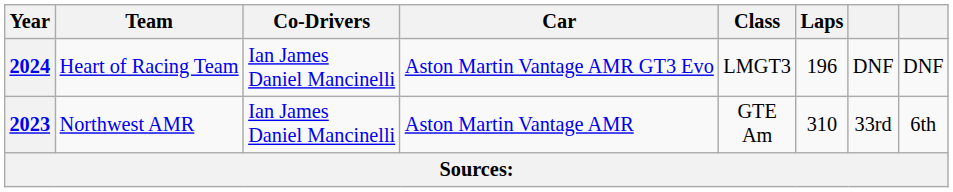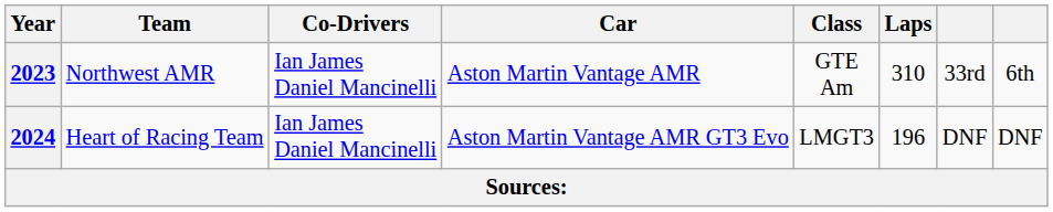rows swapped: 2023 <-> 2024
